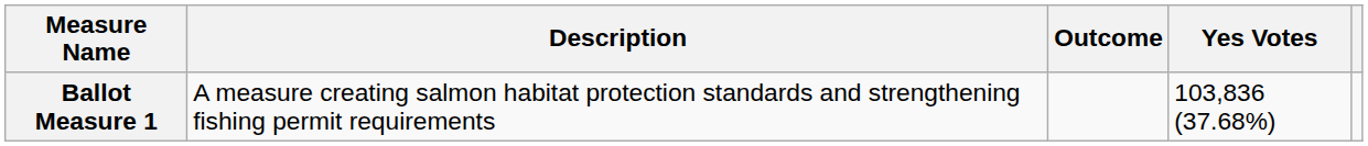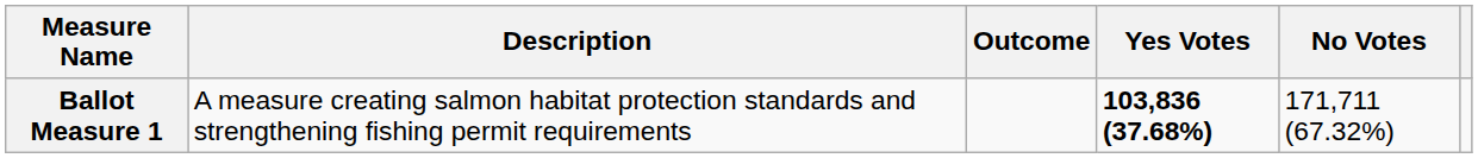+ column: No Votes | 171,711 (67.32%)
Ballot Measure 1 | Yes Votes: normal -> bold
